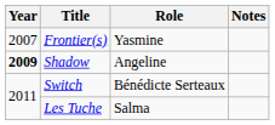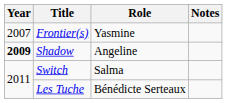Switch | Role: Bénédicte Serteaux -> Salma
Les Tuche | Role: Salma -> Bénédicte Serteaux
